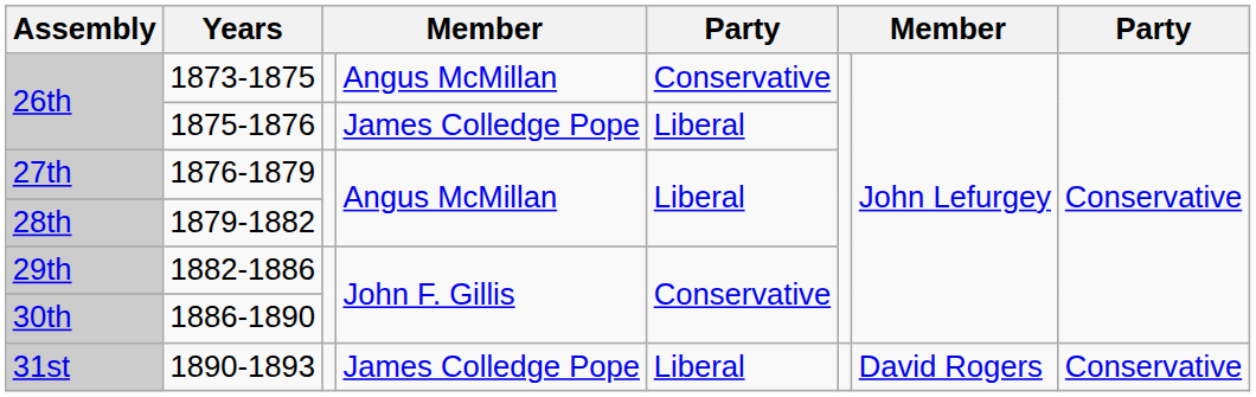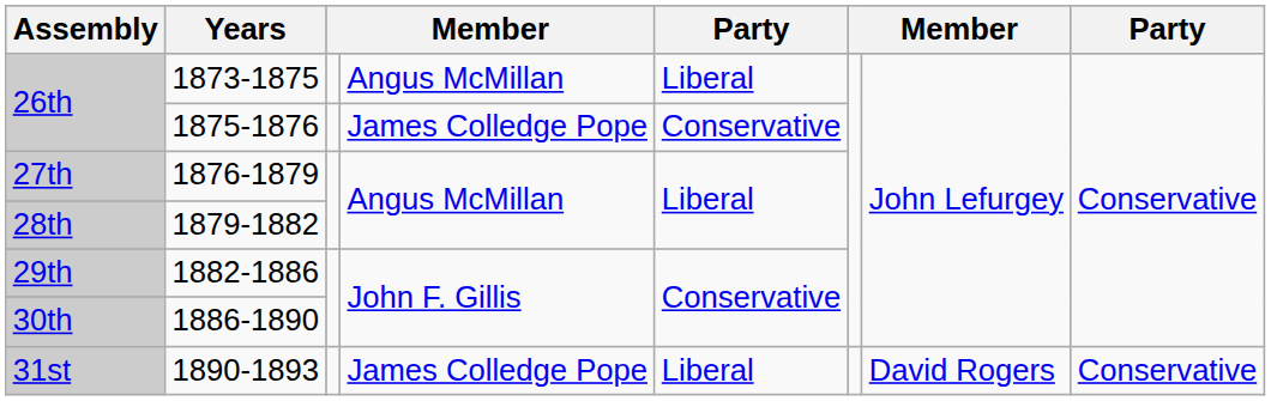1873-1875 | column 5: Conservative -> Liberal
1875-1876 | column 5: Liberal -> Conservative
